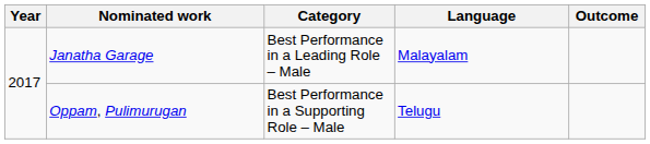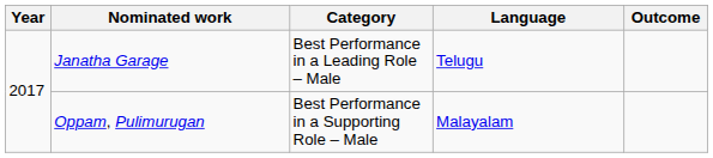Janatha Garage | Language: Malayalam -> Telugu
Oppam, Pulimurugan | Language: Telugu -> Malayalam
